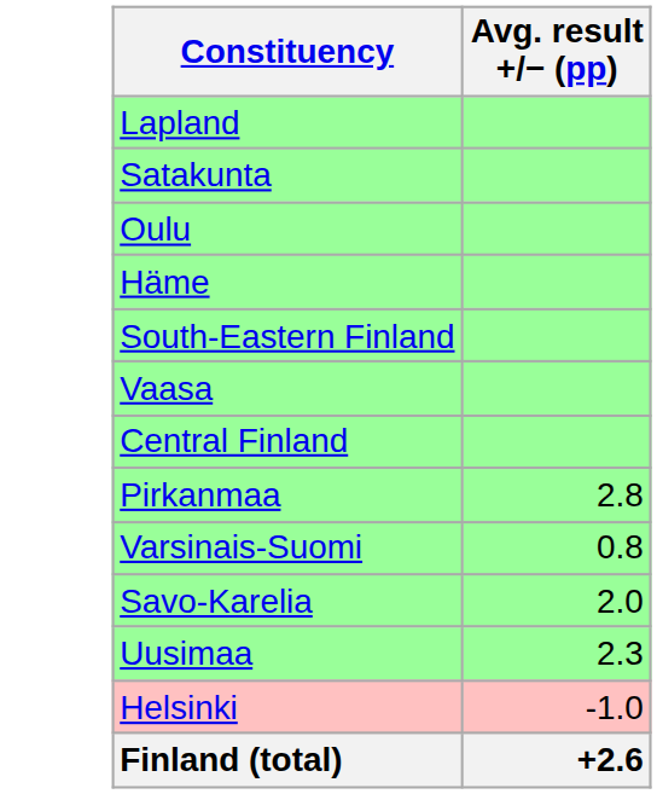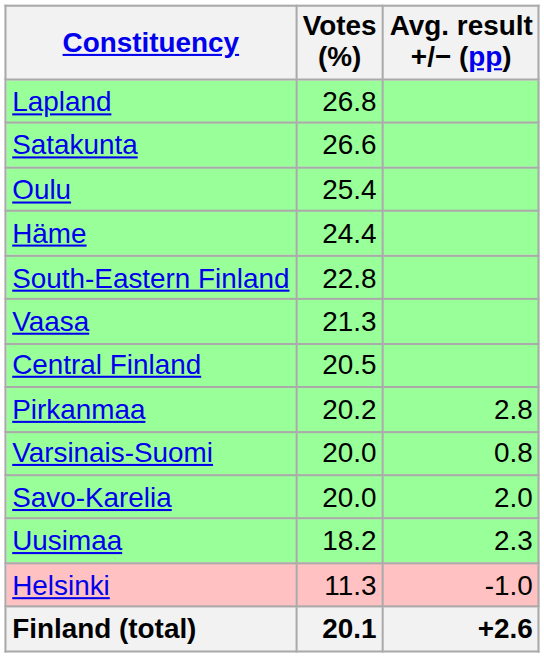+ column: Votes (%) | 26.8 | 26.6 | 25.4 | 24.4 | 22.8 | 21.3 | 20.5 | 20.2 | 20.0 | 20.0 | 18.2 | 11.3 | 20.1
